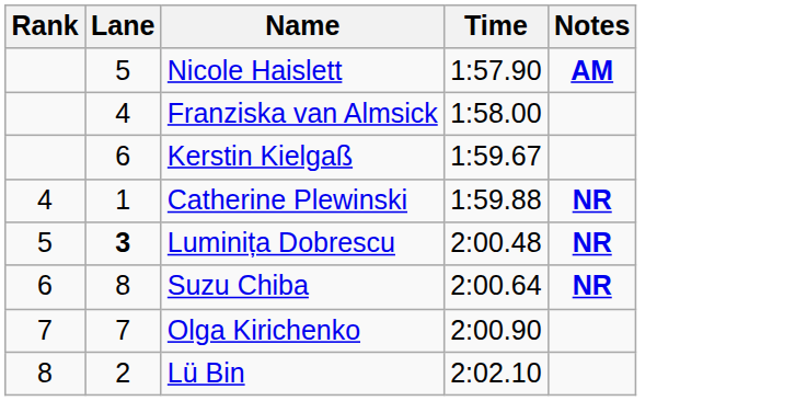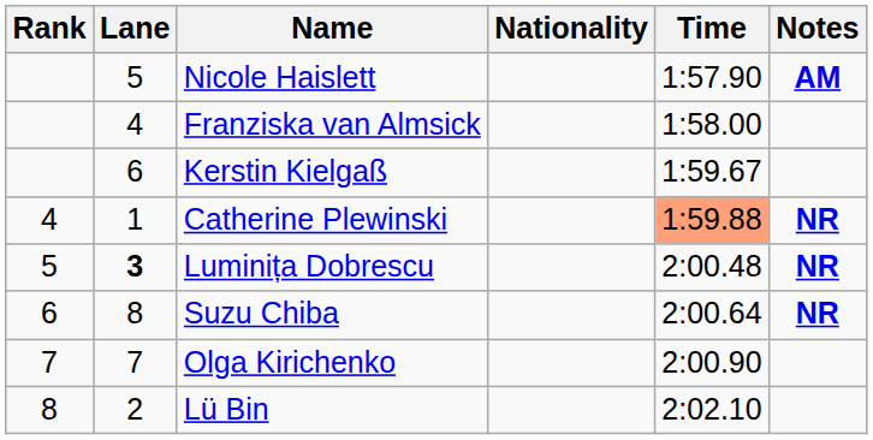+ column: Nationality
Catherine Plewinski | Time: no background -> lightsalmon background
